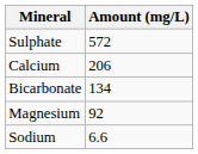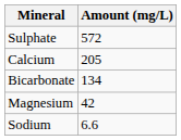Calcium | Amount (mg/L): 206 -> 205
Magnesium | Amount (mg/L): 92 -> 42
